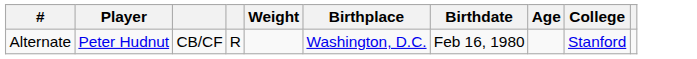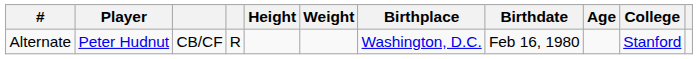+ column: Height
